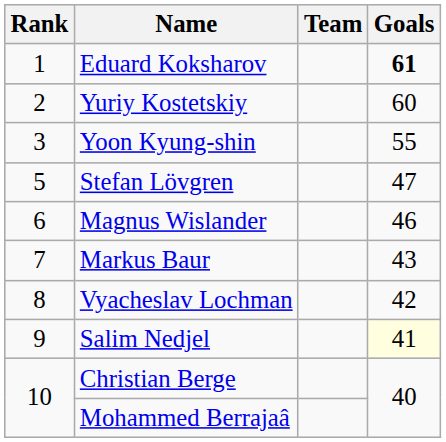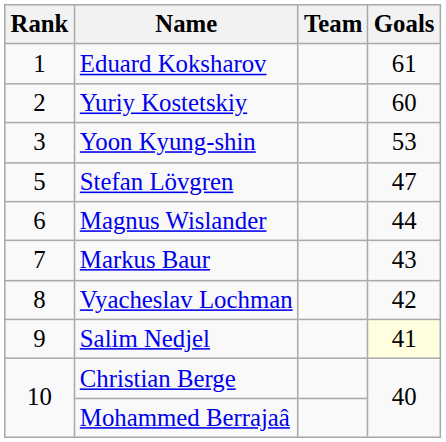Eduard Koksharov | Goals: bold -> normal
Yoon Kyung-shin | Goals: 55 -> 53
Magnus Wislander | Goals: 46 -> 44
